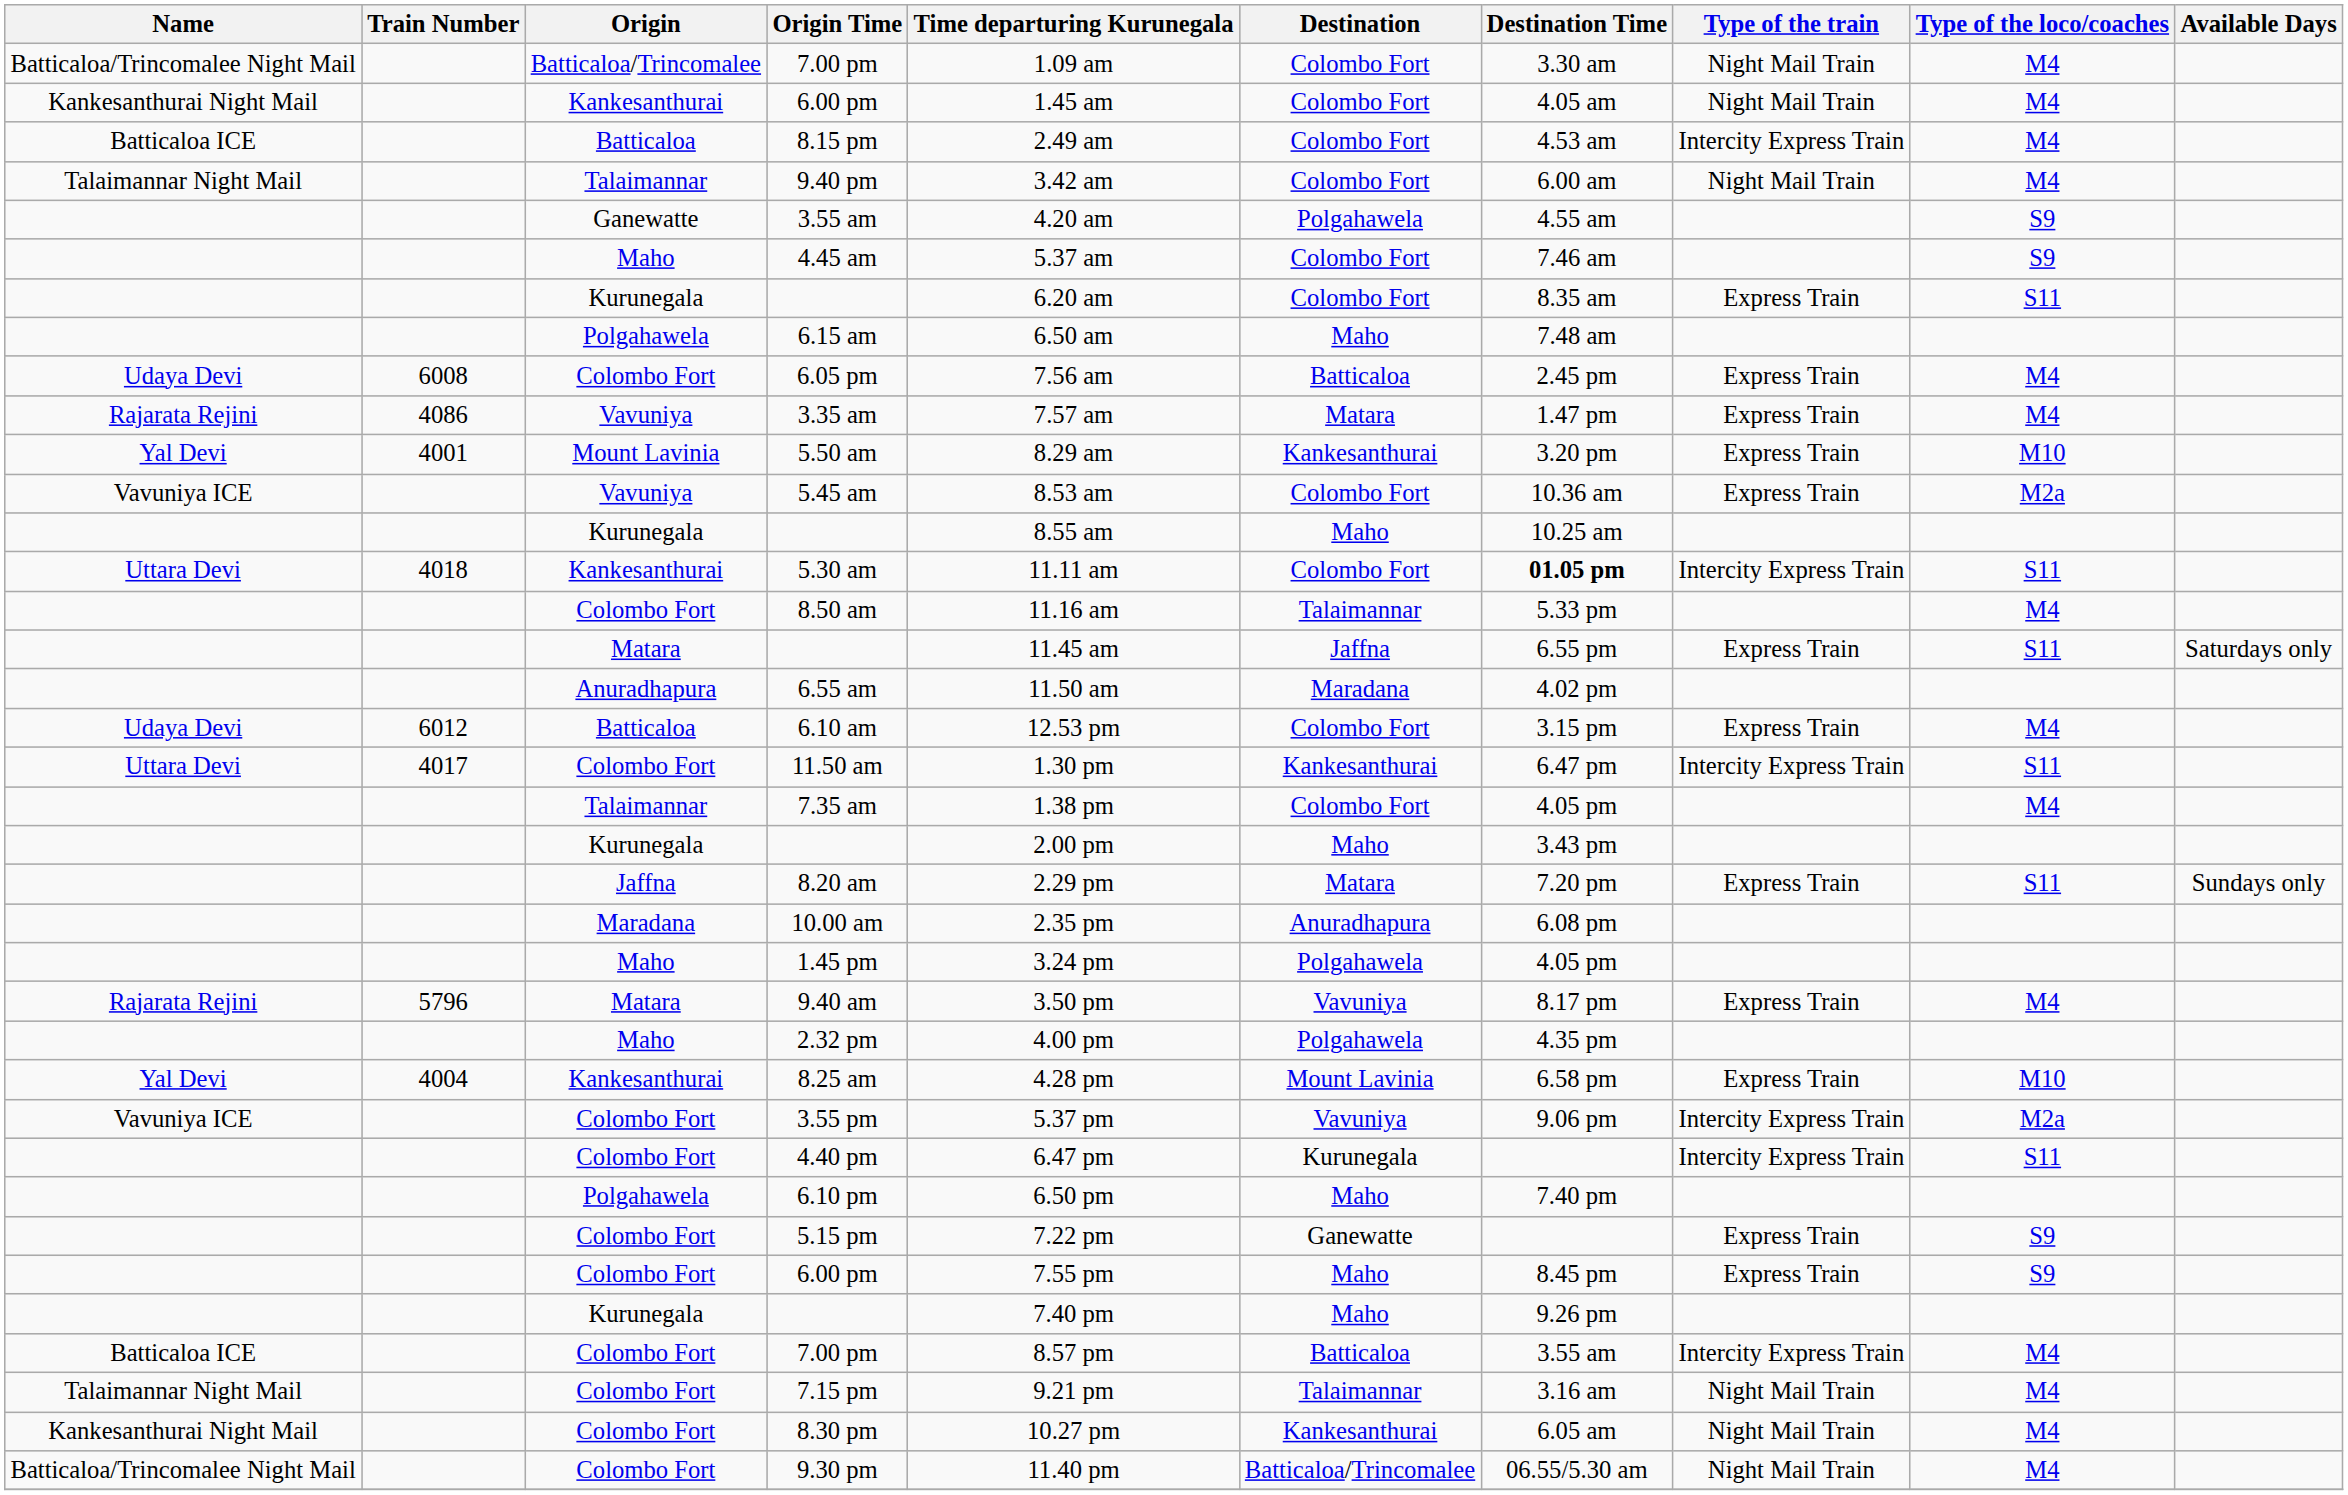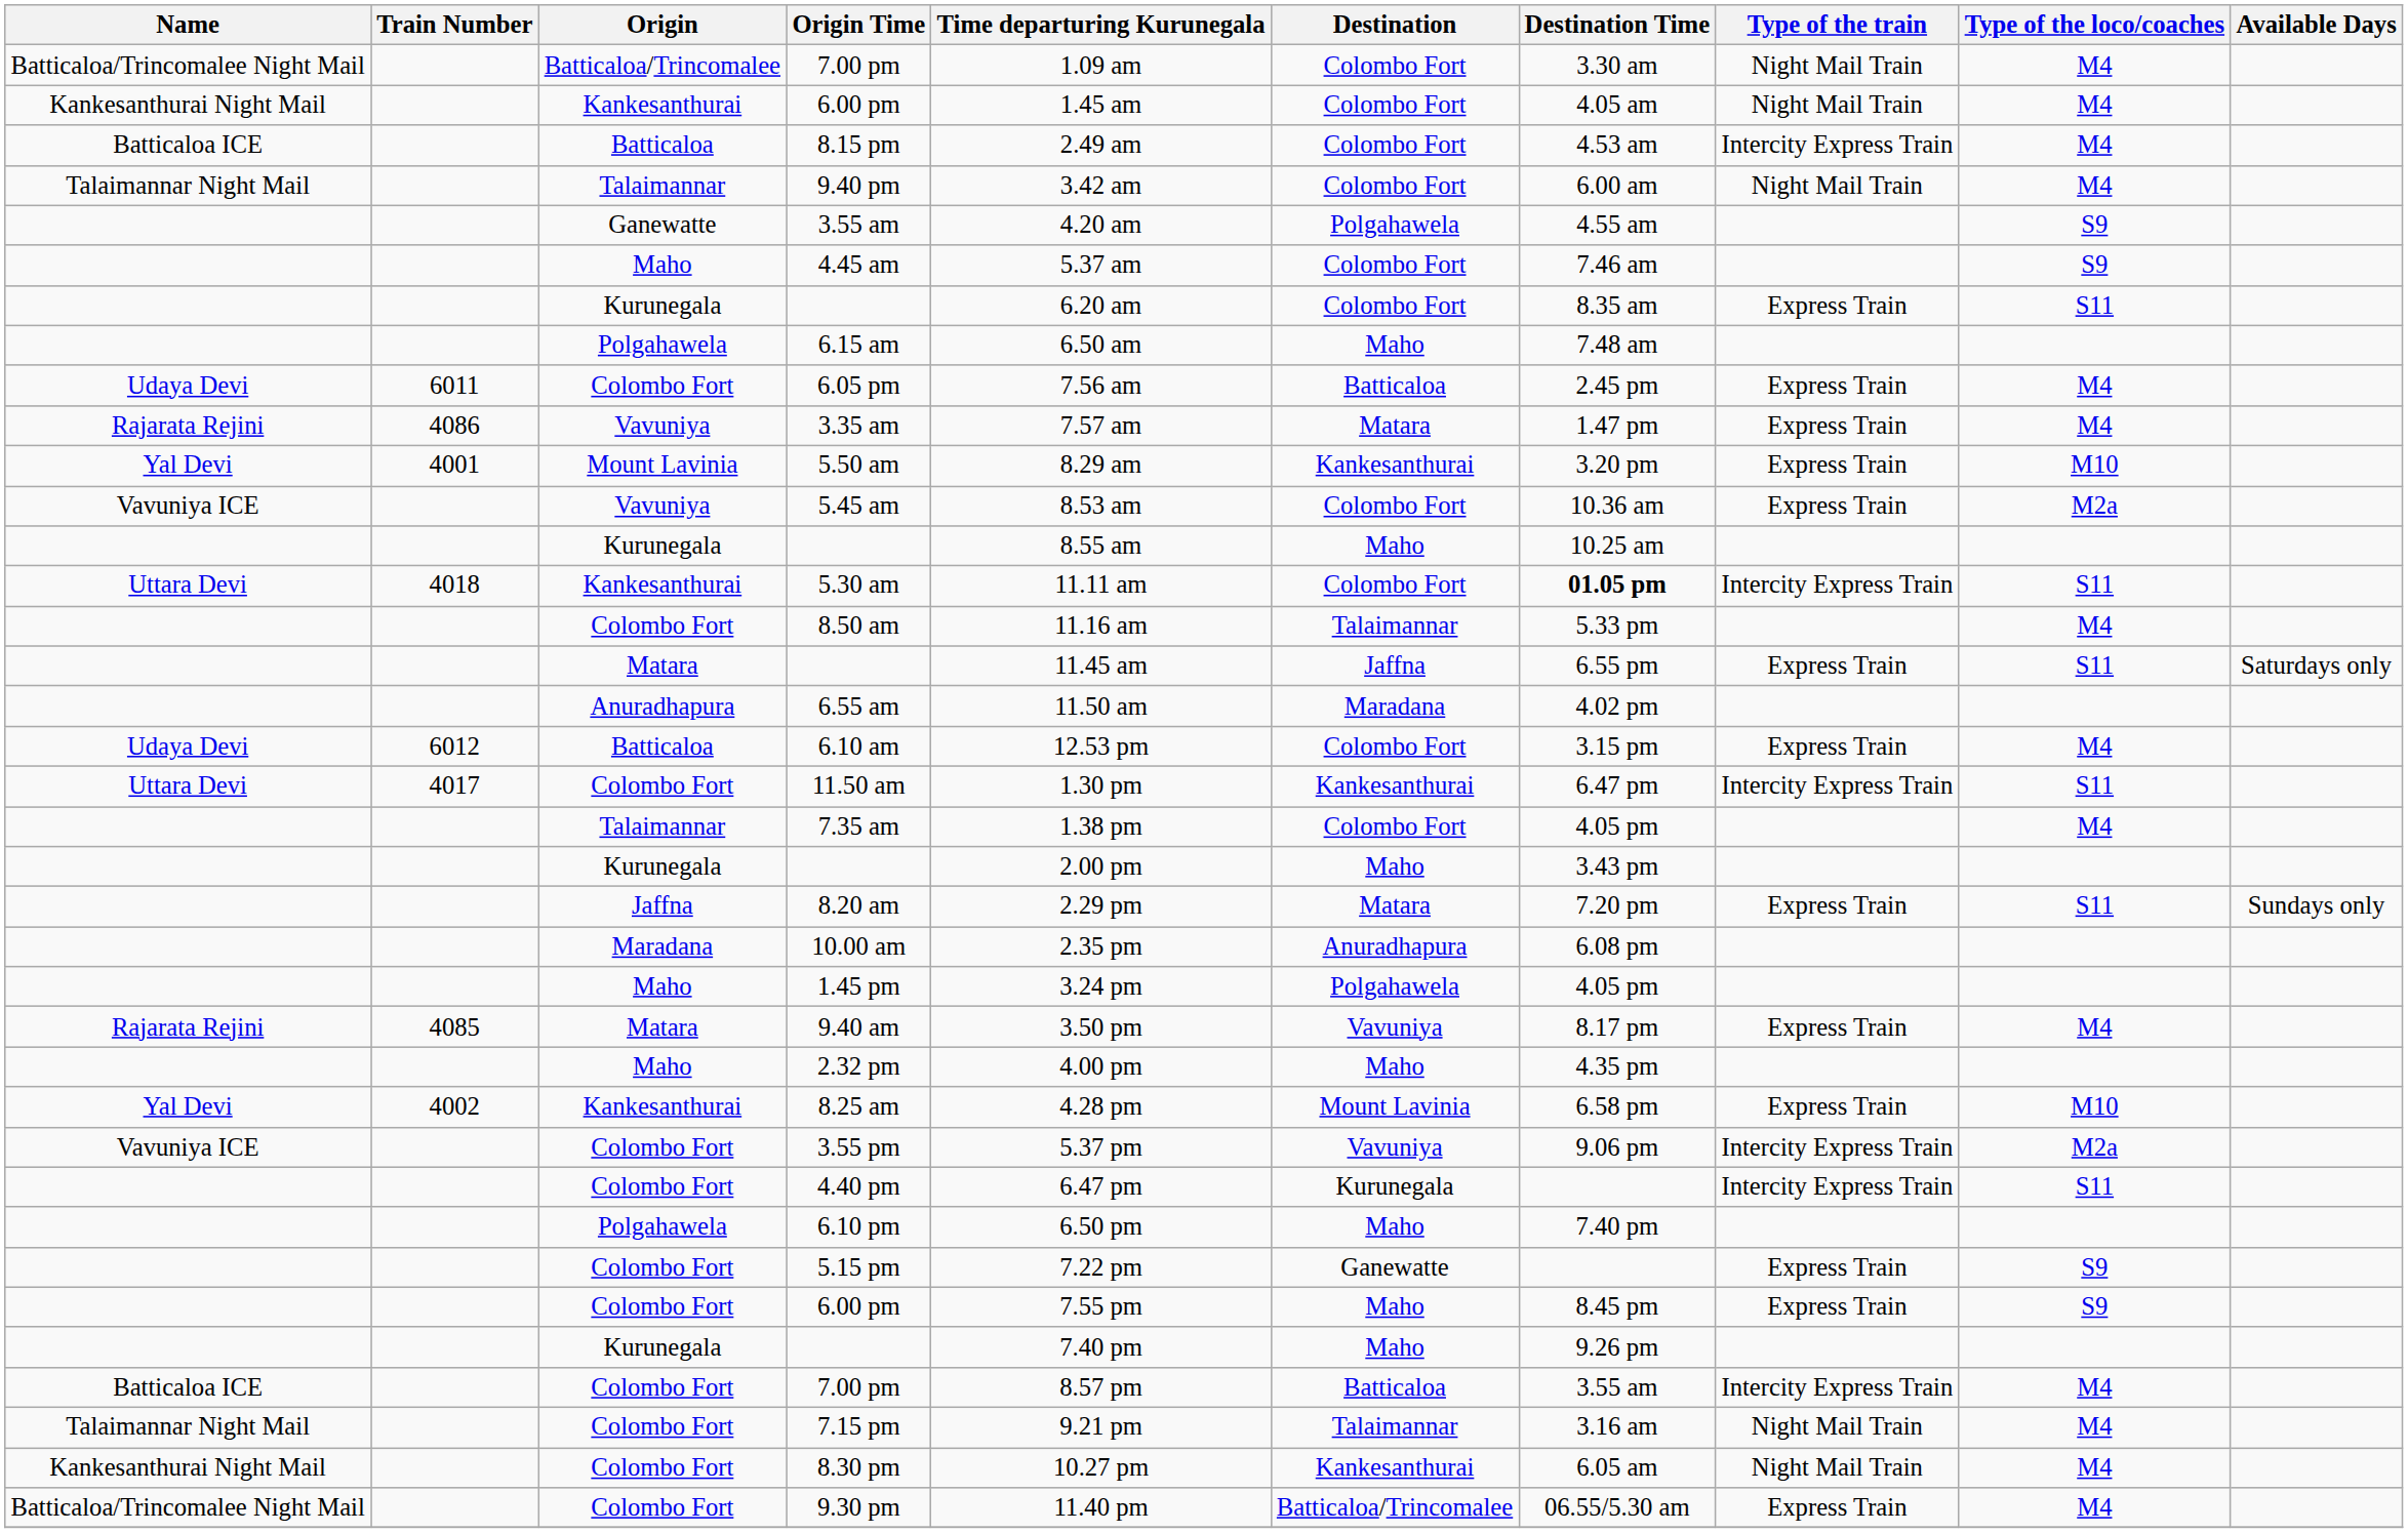6.05 pm | Train Number: 6008 -> 6011
9.40 am | Train Number: 5796 -> 4085
2.32 pm | Destination: Polgahawela -> Maho
8.25 am | Train Number: 4004 -> 4002
9.30 pm | Type of the train: Night Mail Train -> Express Train
